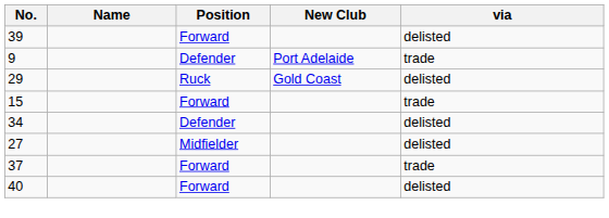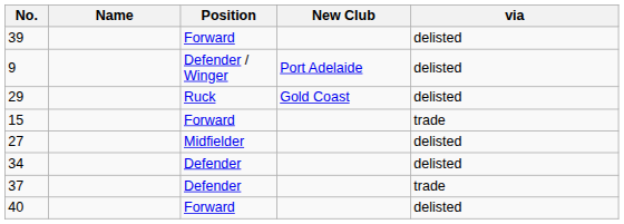9 | Position: Defender -> Defender / Winger
9 | via: trade -> delisted
rows swapped: 27 <-> 34
37 | Position: Forward -> Defender
